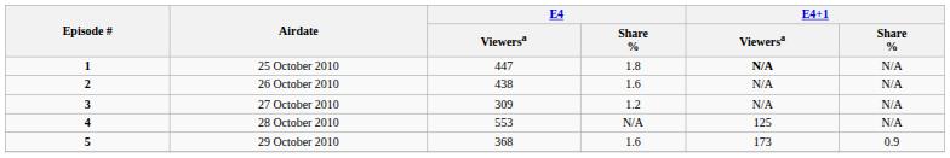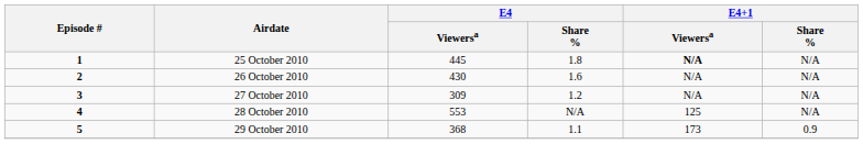25 October 2010 | E4 / Viewersa: 447 -> 445
26 October 2010 | E4 / Viewersa: 438 -> 430
29 October 2010 | E4 / Share %: 1.6 -> 1.1
